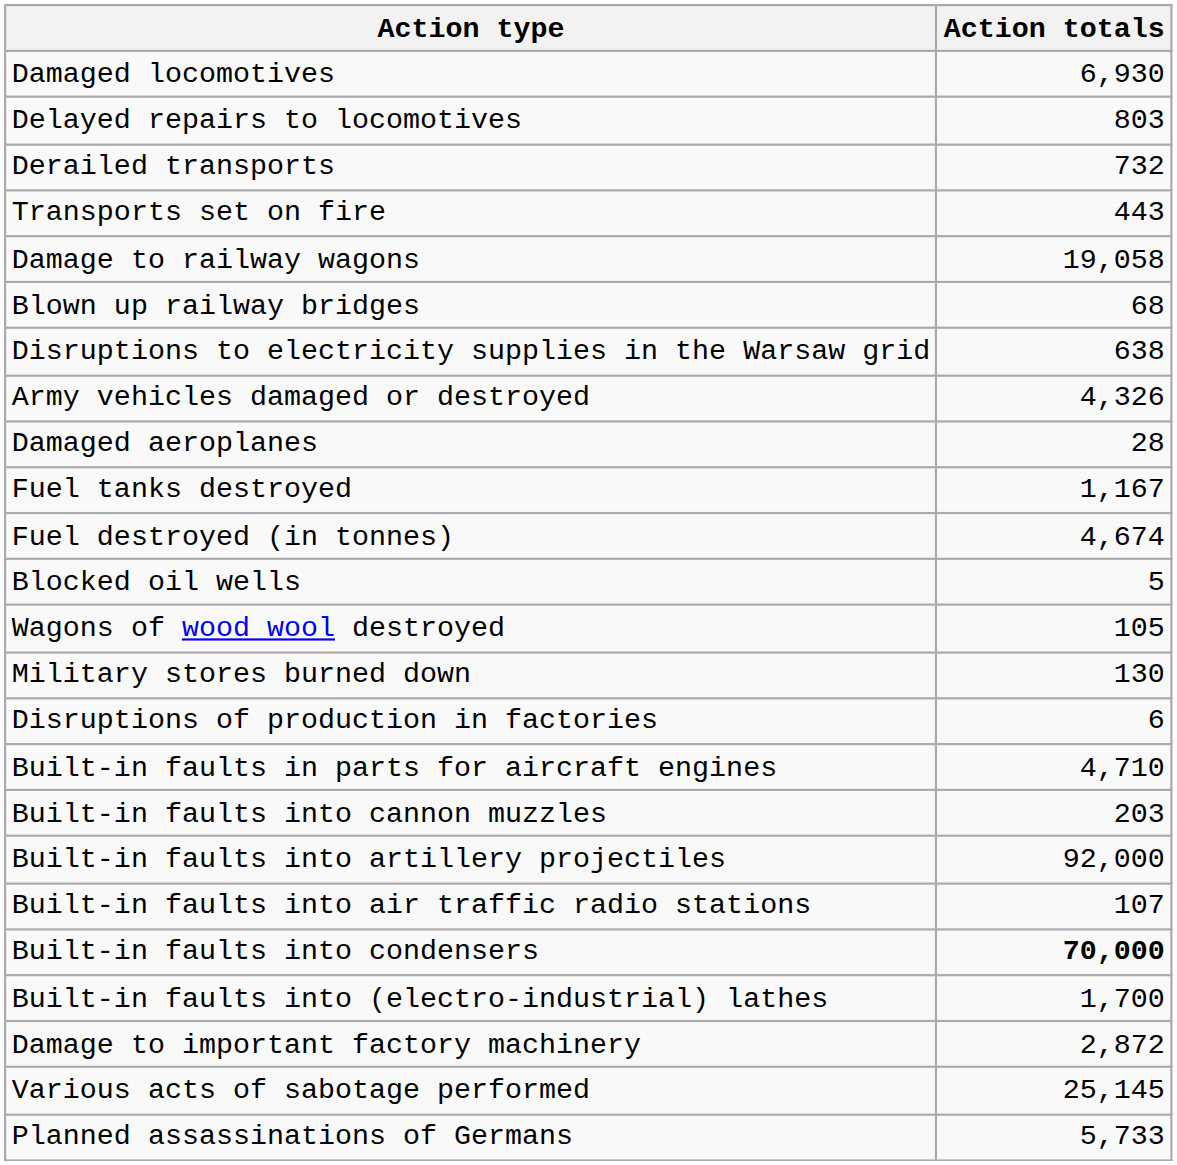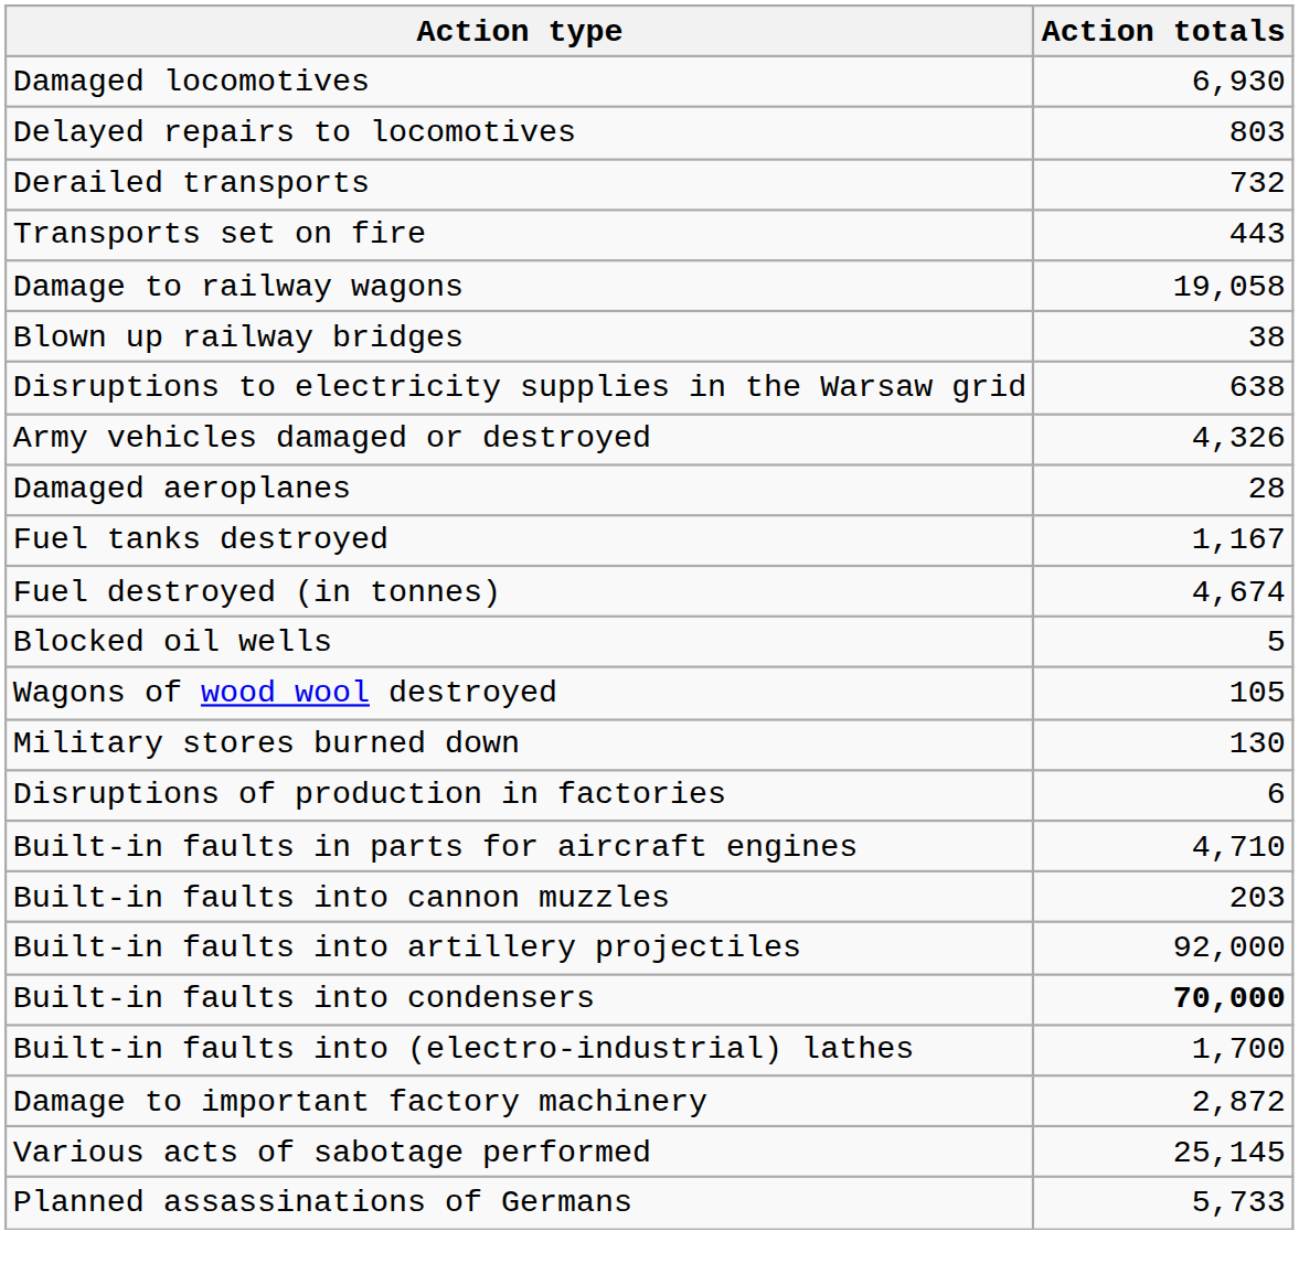Blown up railway bridges | Action totals: 68 -> 38
- row: Built-in faults into air traffic radio stations | 107
